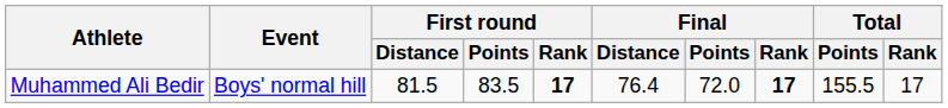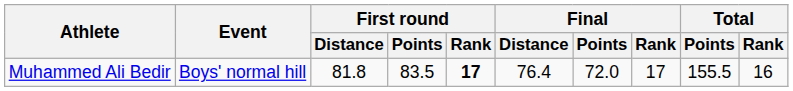Muhammed Ali Bedir | First round / Distance: 81.5 -> 81.8
Muhammed Ali Bedir | Final / Rank: bold -> normal
Muhammed Ali Bedir | Total / Rank: 17 -> 16
